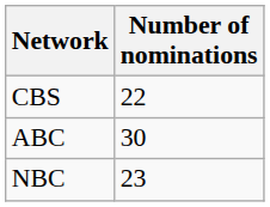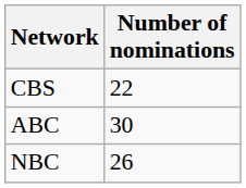NBC | Number of nominations: 23 -> 26
